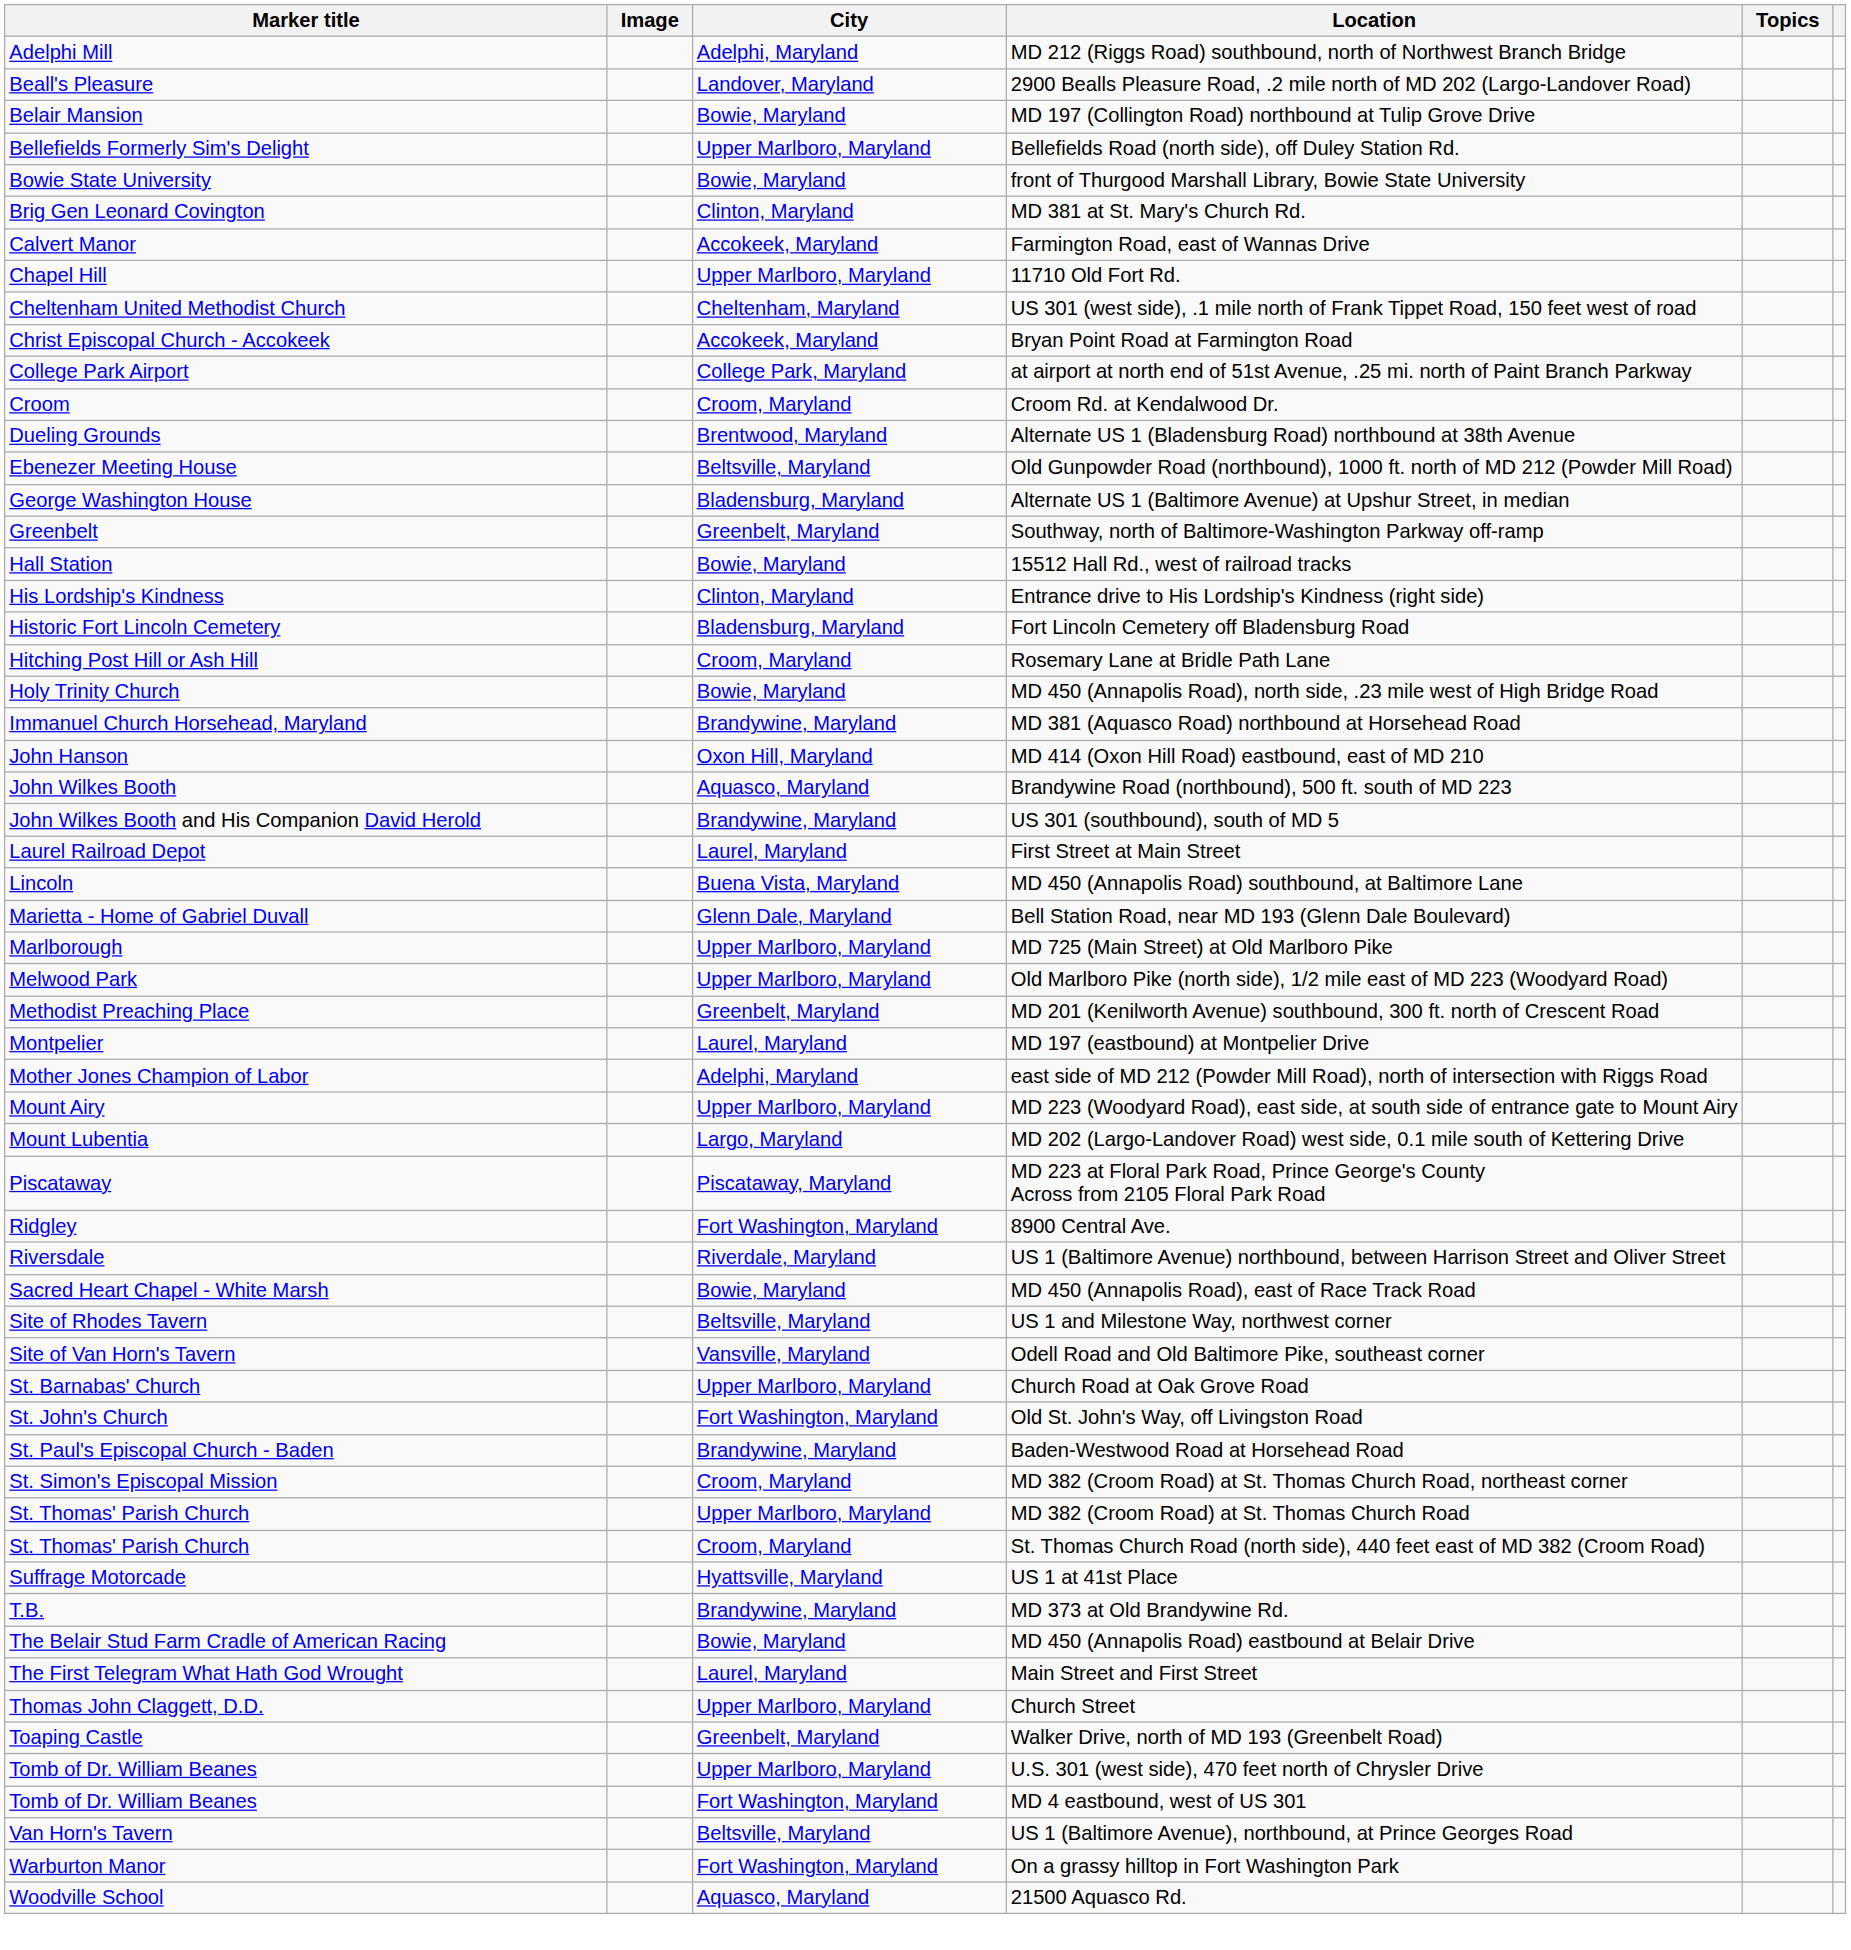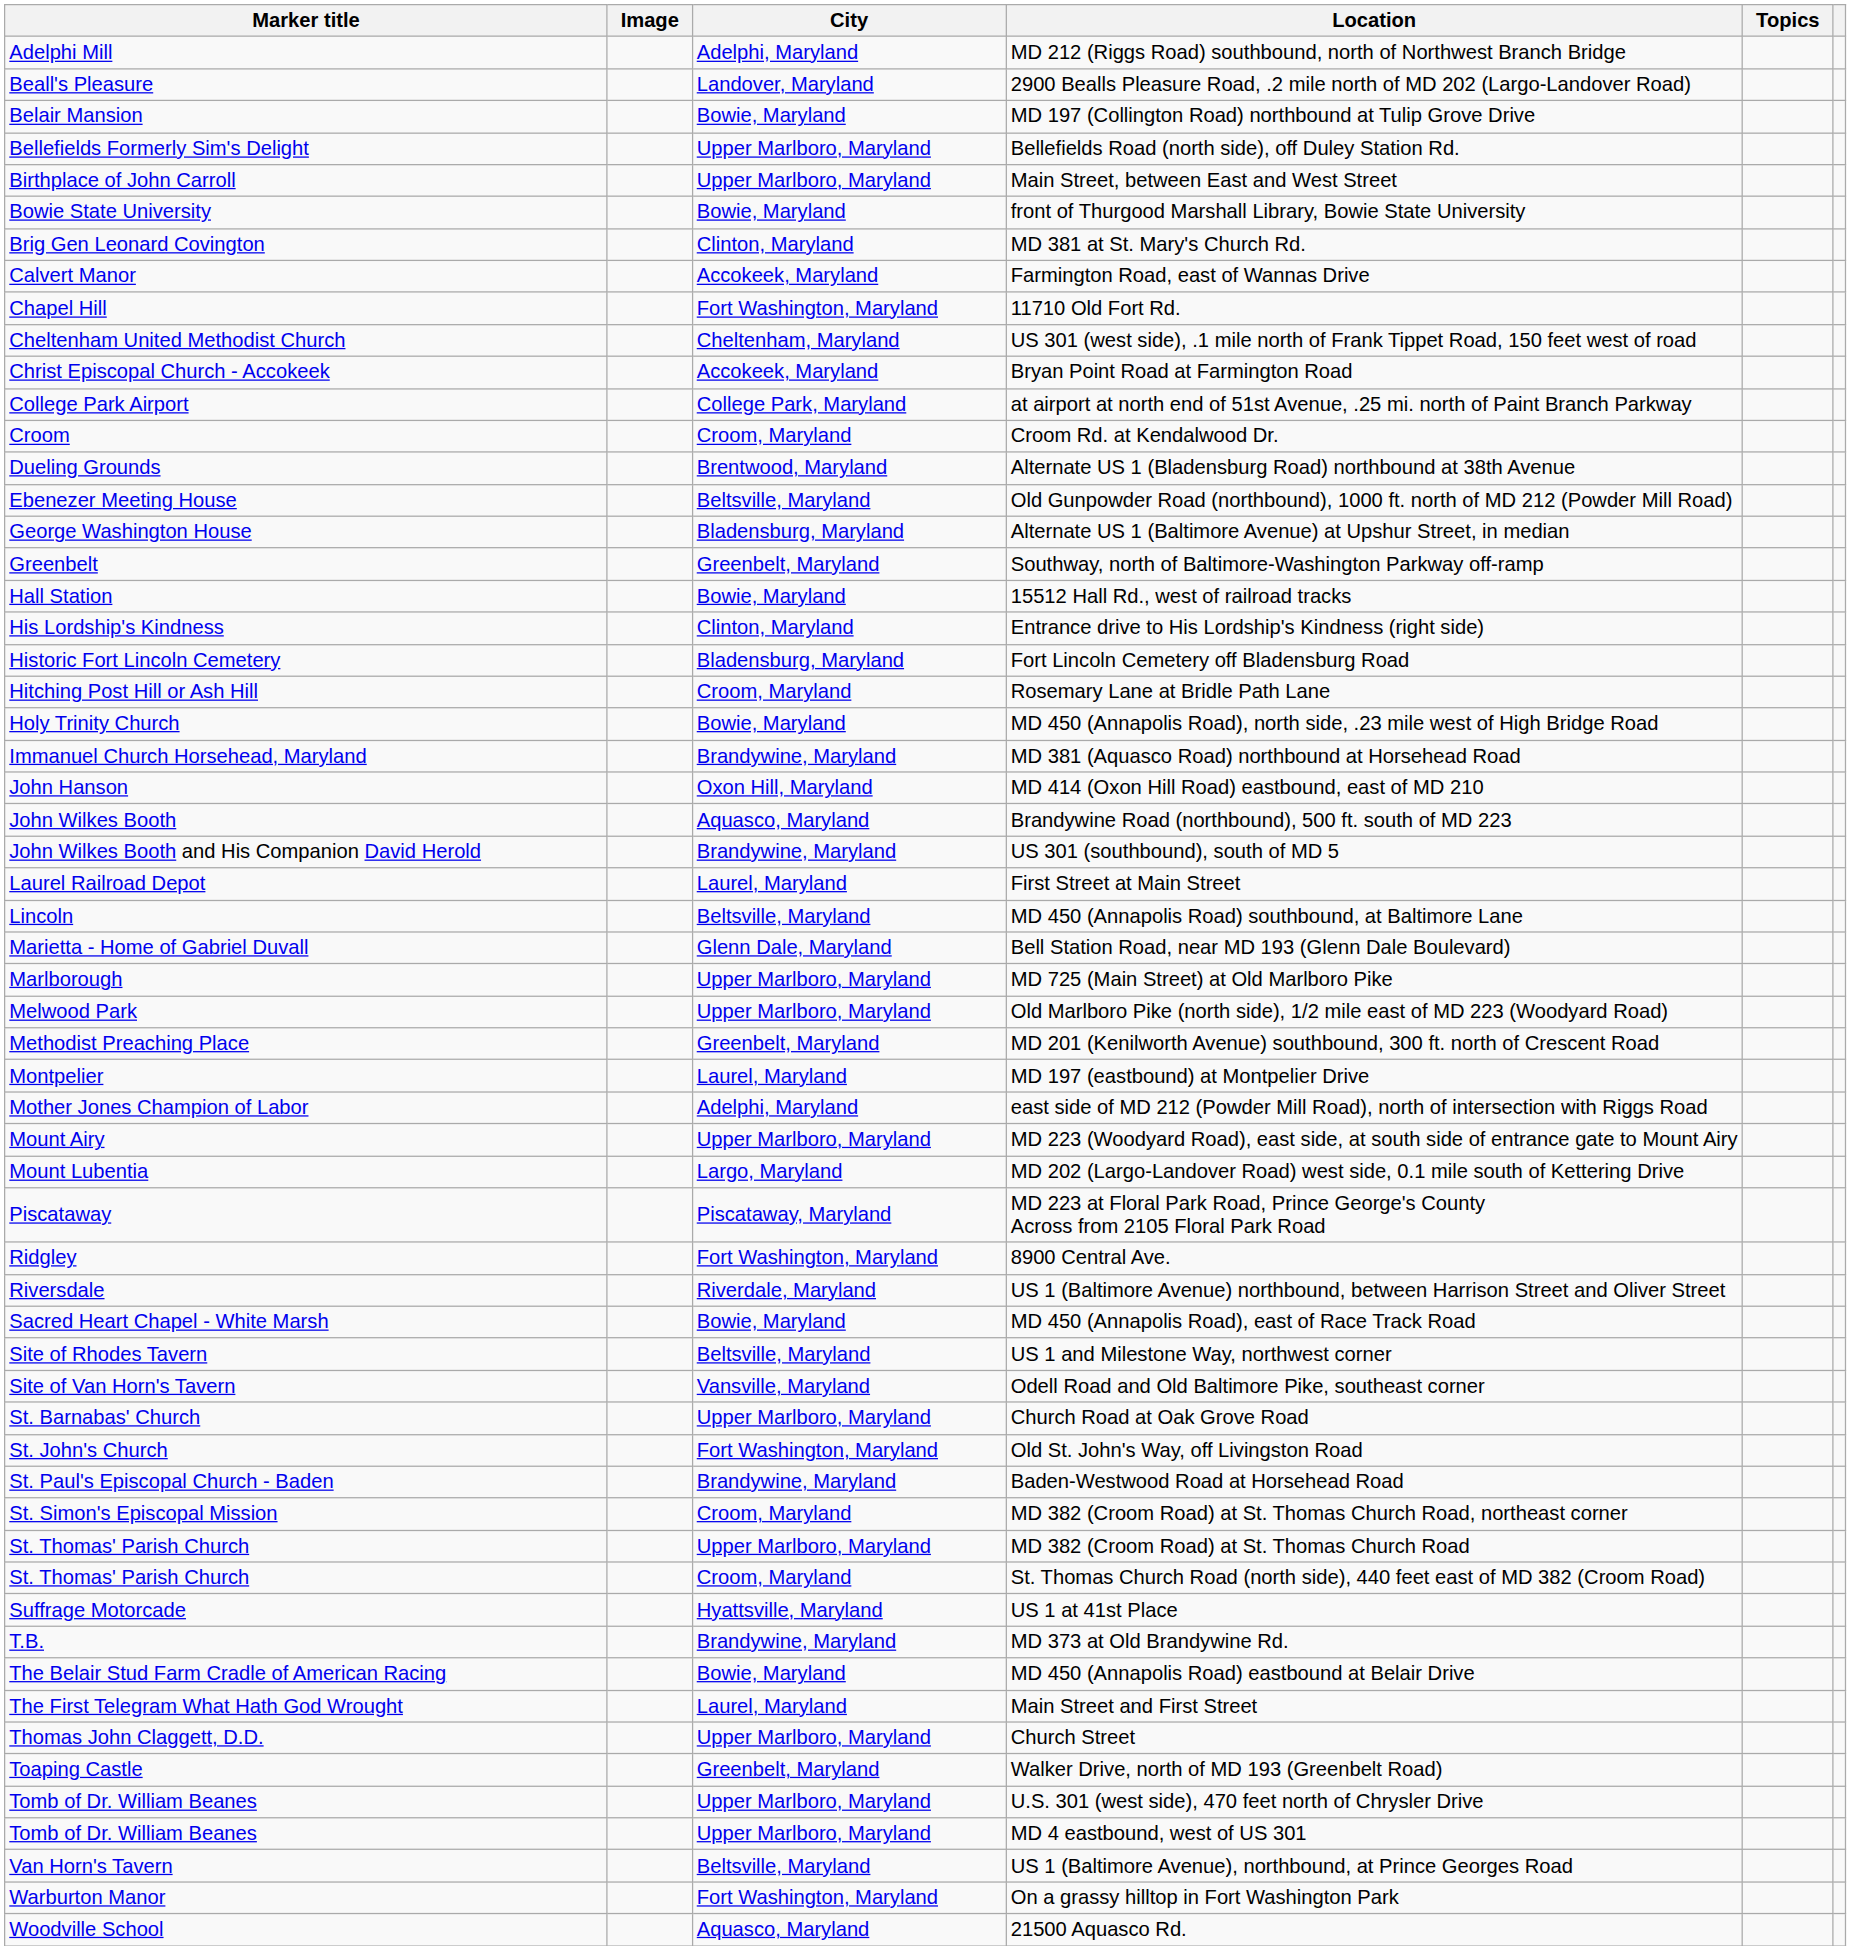+ row: Birthplace of John Carroll | Upper Marlboro, Maryland | Main Street, between East and West Street
11710 Old Fort Rd. | City: Upper Marlboro, Maryland -> Fort Washington, Maryland
MD 450 (Annapolis Road) southbound, at Baltimore Lane | City: Buena Vista, Maryland -> Beltsville, Maryland
MD 4 eastbound, west of US 301 | City: Fort Washington, Maryland -> Upper Marlboro, Maryland
